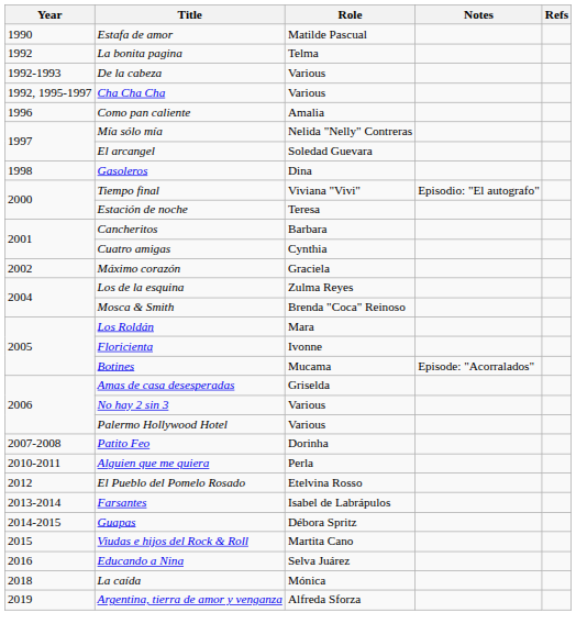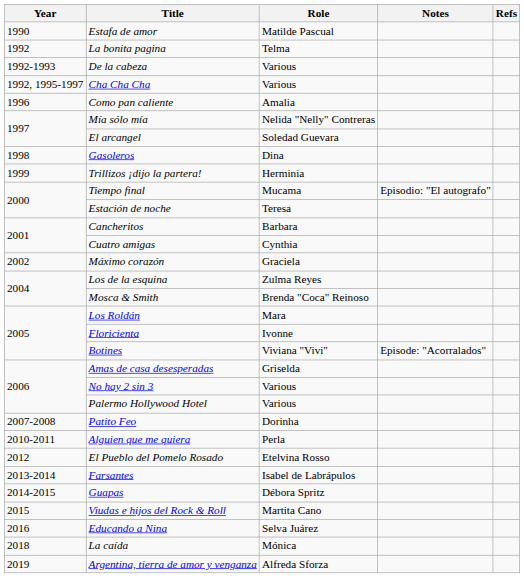+ row: 1999 | Trillizos ¡dijo la partera! | Herminia
Tiempo final | Role: Viviana "Vivi" -> Mucama
Botines | Role: Mucama -> Viviana "Vivi"
